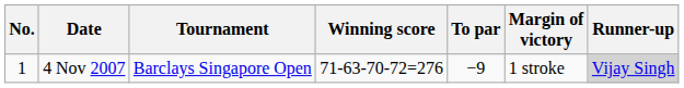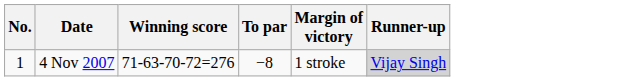- column: Tournament | Barclays Singapore Open
4 Nov 2007 | To par: −9 -> −8
